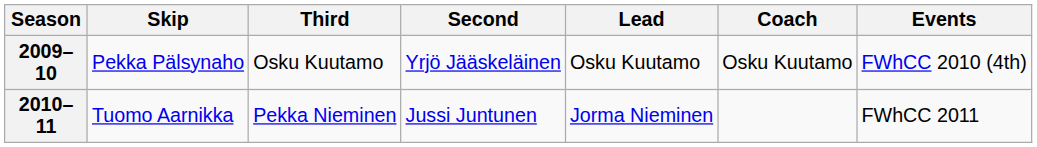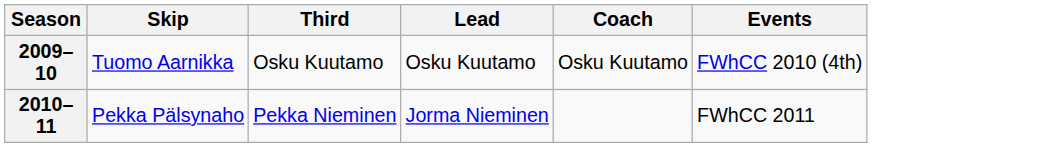- column: Second | Yrjö Jääskeläinen | Jussi Juntunen
2009–10 | Skip: Pekka Pälsynaho -> Tuomo Aarnikka
2010–11 | Skip: Tuomo Aarnikka -> Pekka Pälsynaho
